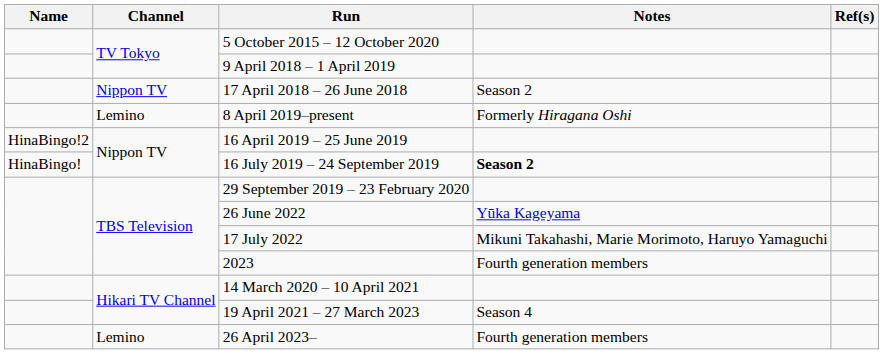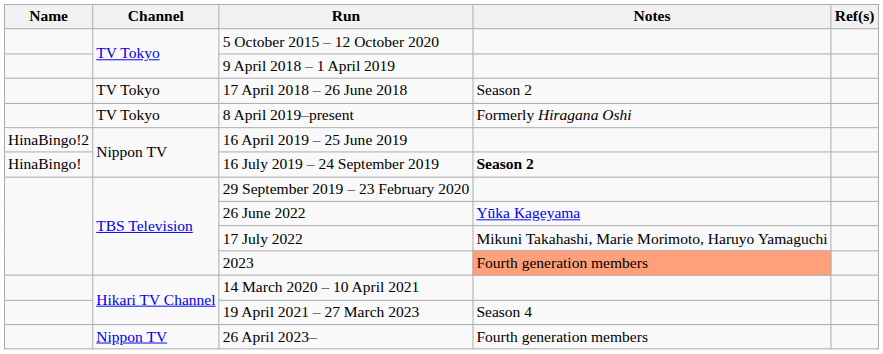17 April 2018 – 26 June 2018 | Channel: Nippon TV -> TV Tokyo
8 April 2019–present | Channel: Lemino -> TV Tokyo
2023 | Notes: no background -> lightsalmon background
26 April 2023– | Channel: Lemino -> Nippon TV
